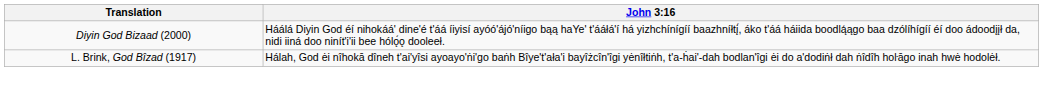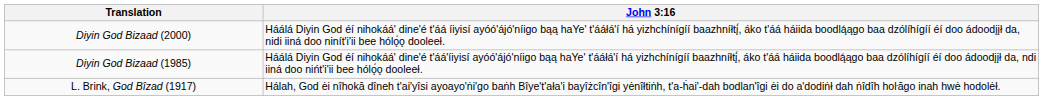+ row: Diyin God Bizaad (1985) | Háálá Diyin God éí nihokáá' dine'é t'áá'íiyisí ayóó'ájó'níigo bąą haYe' t'ááłá'í há yizhchínígíí baazhníłtį́, áko t'áá háiida boodlą́ągo baa dzólíhígíí éí doo ádoodįįł da, ndi iiná doo nińt'i'ii bee hólǫ́ǫ dooleeł.
